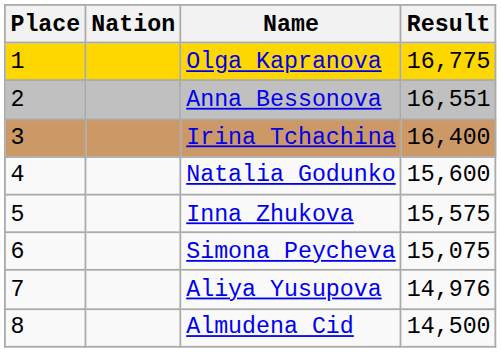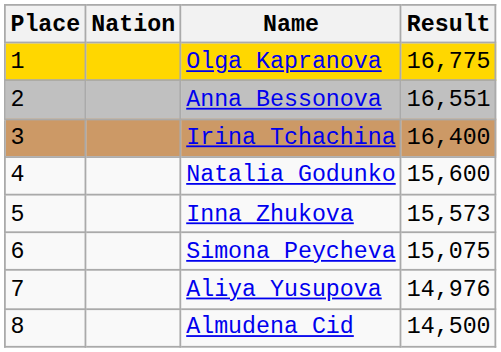Inna Zhukova | Result: 15,575 -> 15,573
